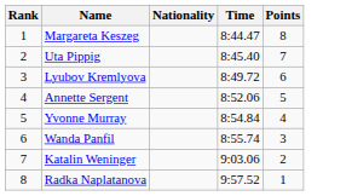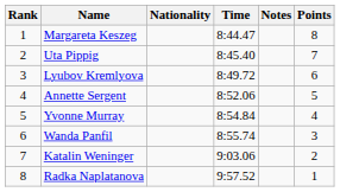+ column: Notes
